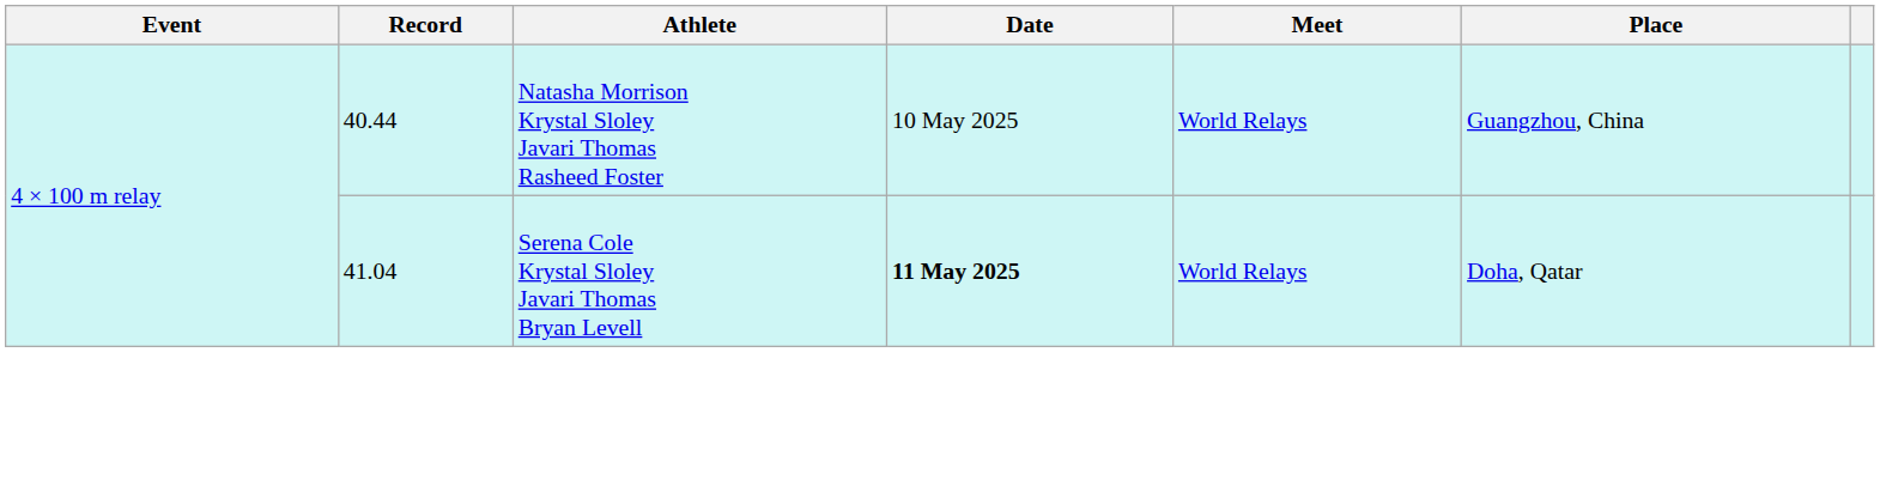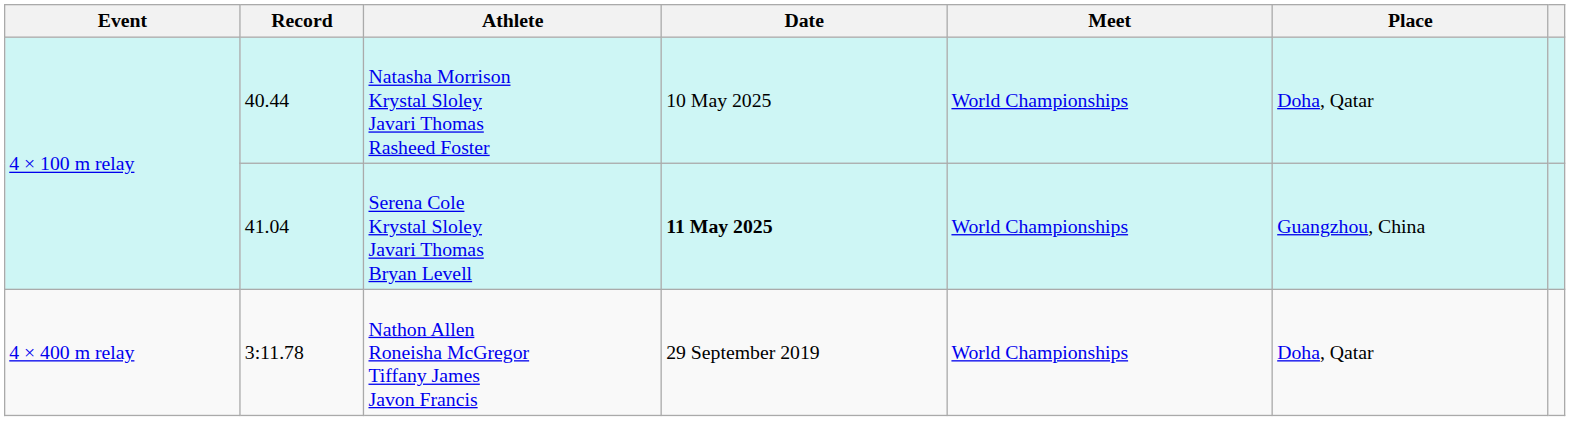Natasha Morrison Krystal Sloley Javari Thomas Rasheed Foster | Meet: World Relays -> World Championships
Natasha Morrison Krystal Sloley Javari Thomas Rasheed Foster | Place: Guangzhou, China -> Doha, Qatar
Serena Cole Krystal Sloley Javari Thomas Bryan Levell | Meet: World Relays -> World Championships
Serena Cole Krystal Sloley Javari Thomas Bryan Levell | Place: Doha, Qatar -> Guangzhou, China
+ row: 4 × 400 m relay | 3:11.78 | Nathon Allen Roneisha McGregor Tiffany James Javon Francis | 29 September 2019 | World Championships | Doha, Qatar
